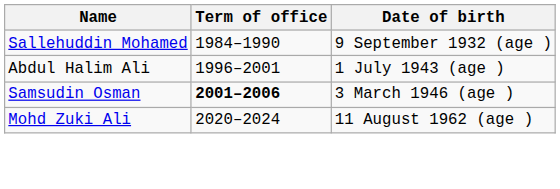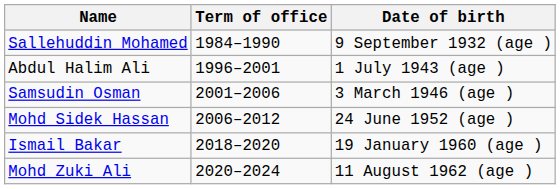Samsudin Osman | Term of office: bold -> normal
+ row: Mohd Sidek Hassan | 2006–2012 | 24 June 1952 (age )
+ row: Ismail Bakar | 2018–2020 | 19 January 1960 (age )
